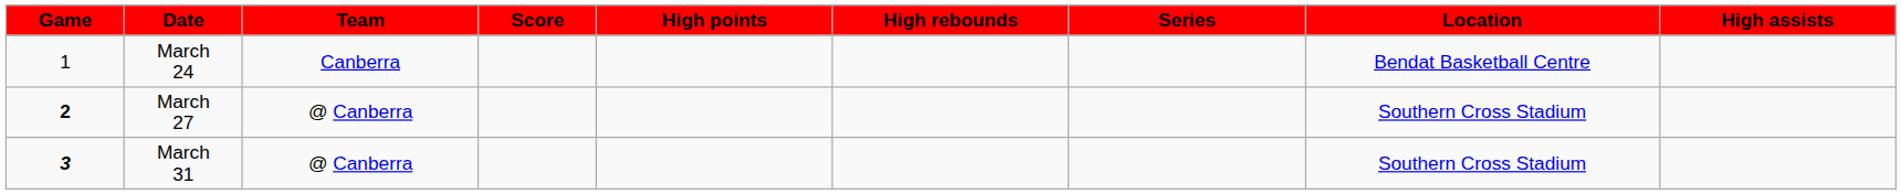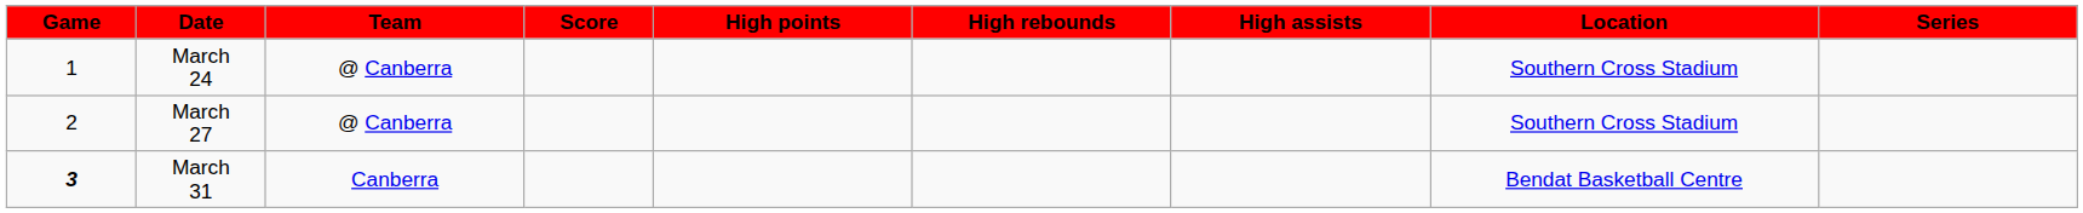columns swapped: High assists <-> Series
March 24 | Team: Canberra -> @ Canberra
March 24 | Location: Bendat Basketball Centre -> Southern Cross Stadium
March 27 | Game: bold -> normal
March 31 | Team: @ Canberra -> Canberra
March 31 | Location: Southern Cross Stadium -> Bendat Basketball Centre
